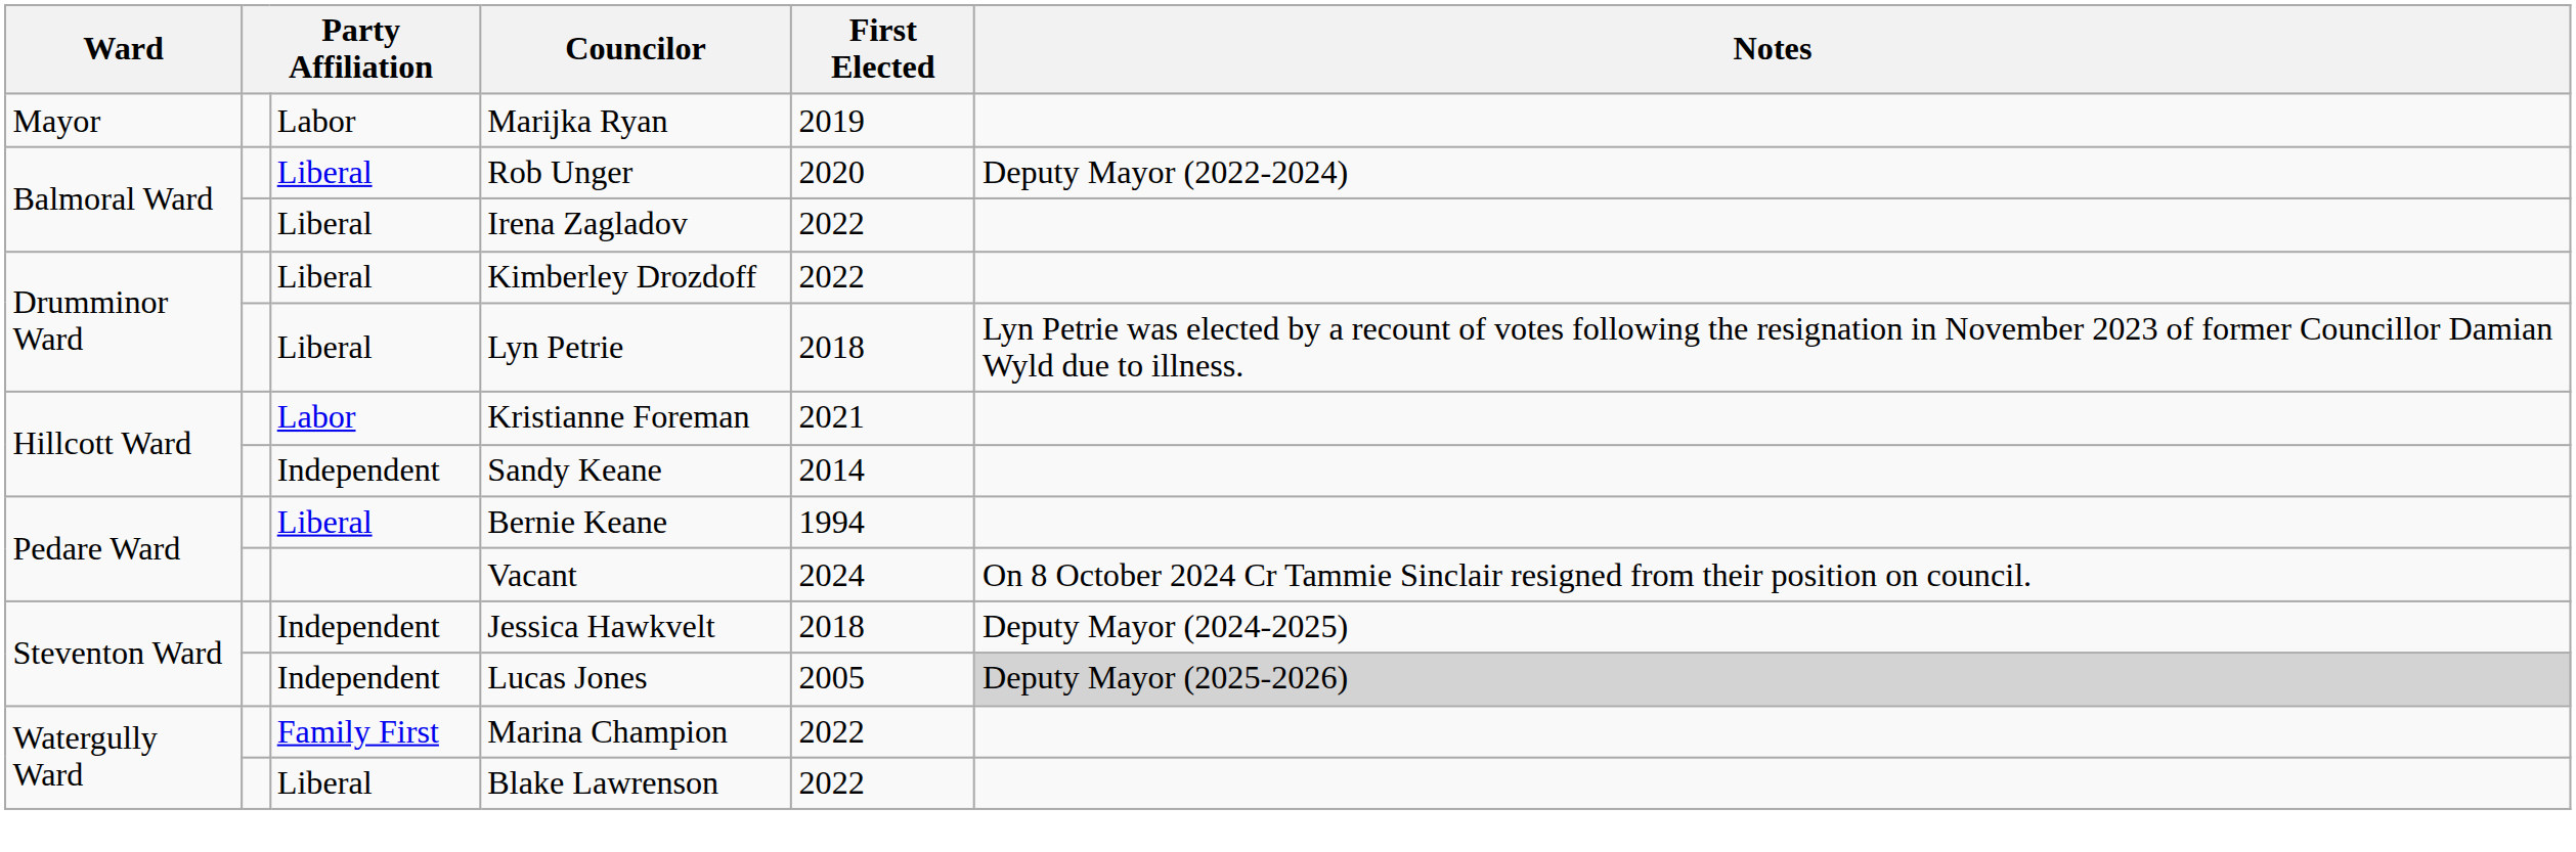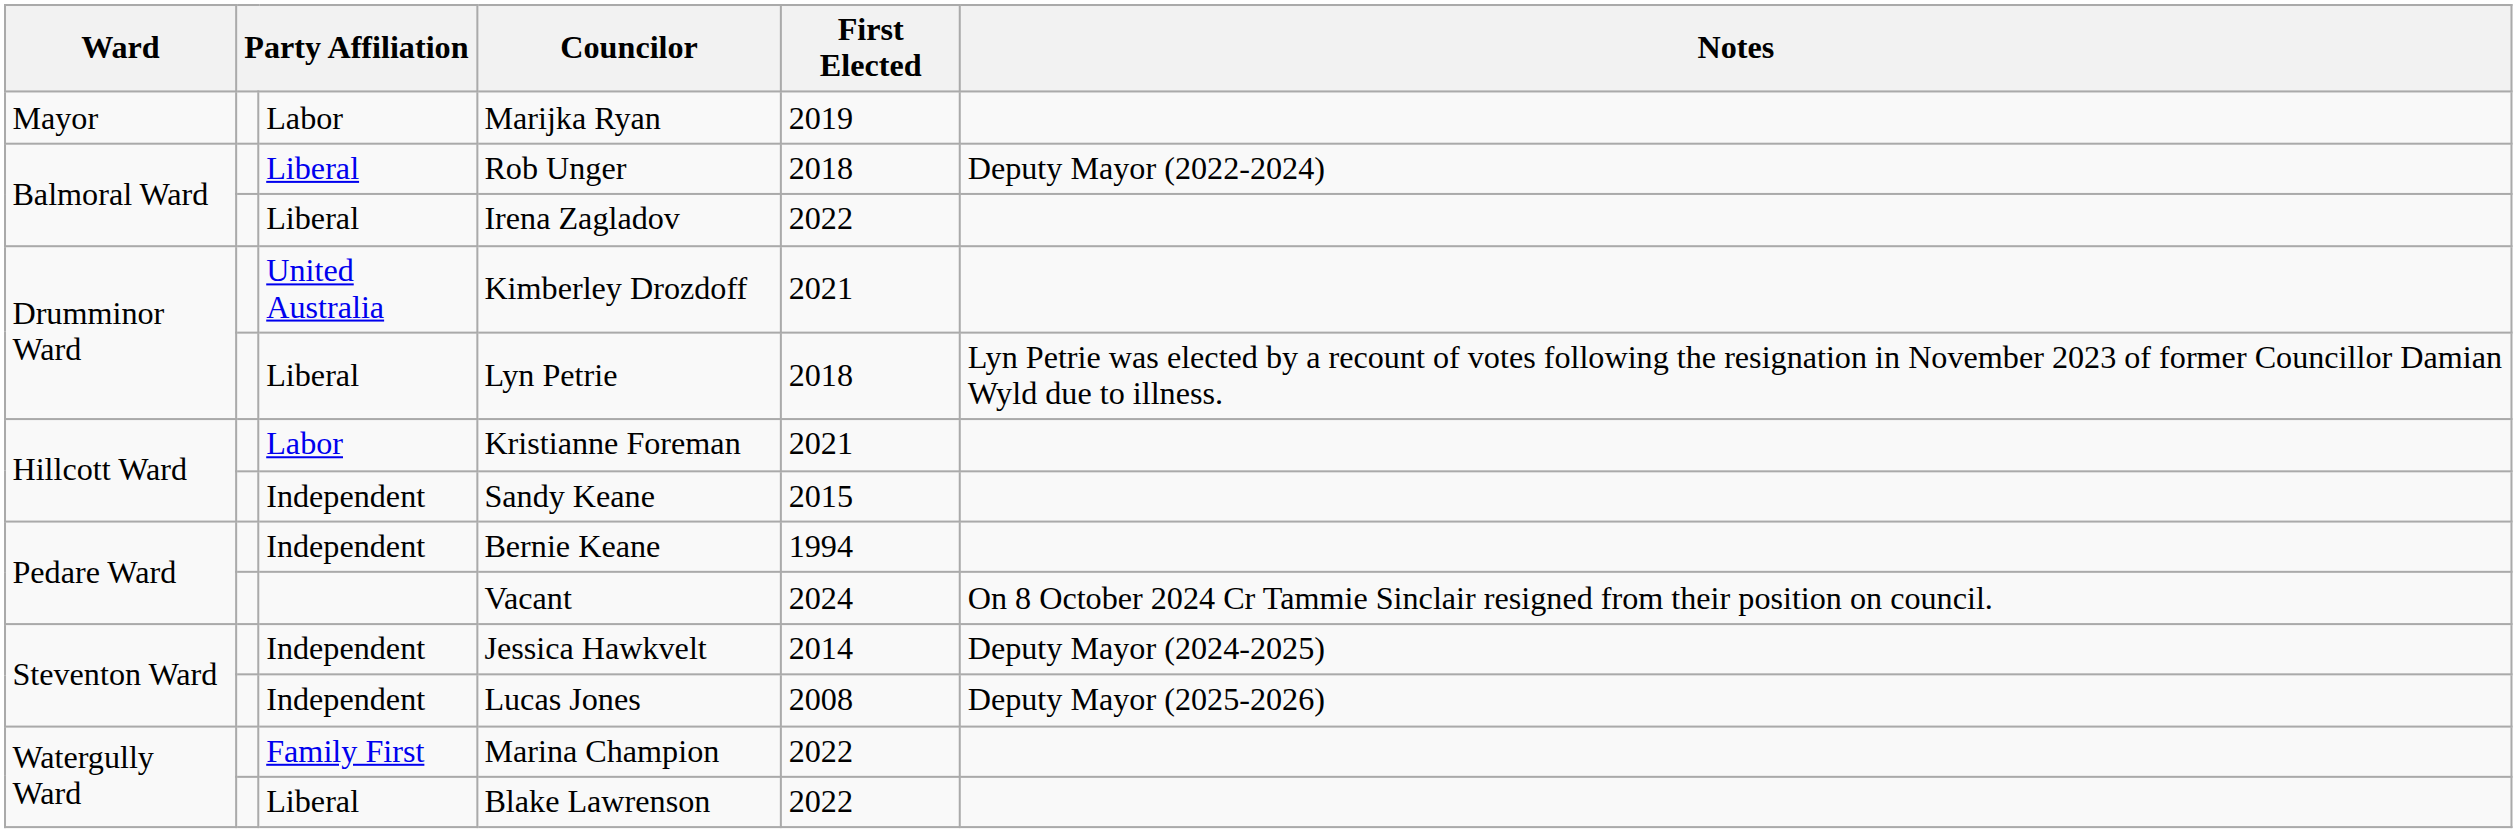Rob Unger | First Elected: 2020 -> 2018
Kimberley Drozdoff | column 3: Liberal -> United Australia
Kimberley Drozdoff | First Elected: 2022 -> 2021
Sandy Keane | First Elected: 2014 -> 2015
Bernie Keane | column 3: Liberal -> Independent
Jessica Hawkvelt | First Elected: 2018 -> 2014
Lucas Jones | First Elected: 2005 -> 2008
Lucas Jones | Notes: lightgrey background -> no background
